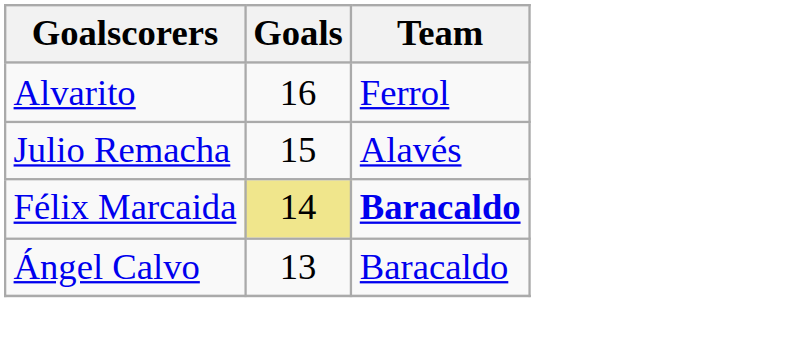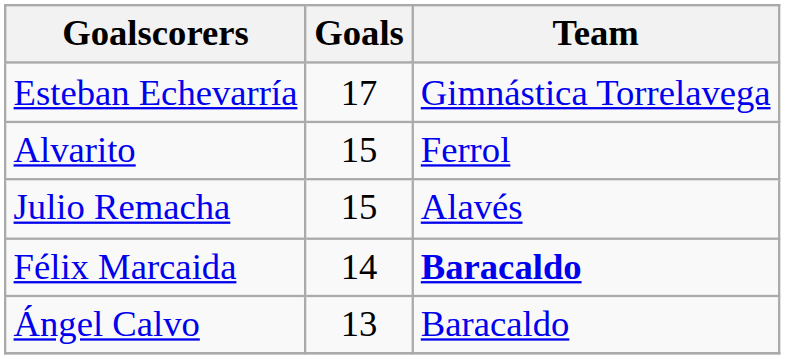+ row: Esteban Echevarría | 17 | Gimnástica Torrelavega
Alvarito | Goals: 16 -> 15
Félix Marcaida | Goals: khaki background -> no background
